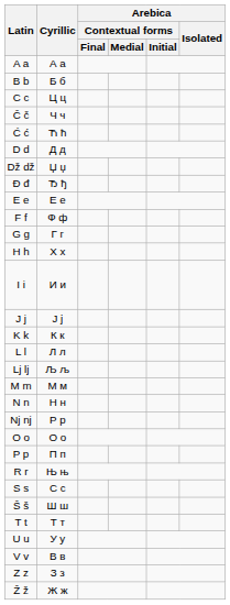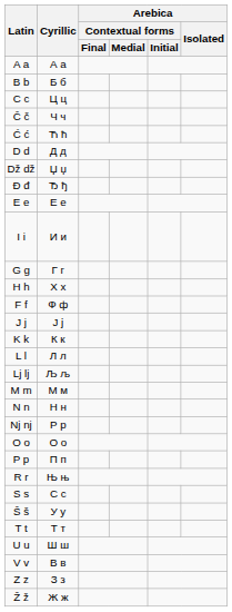rows swapped: F f <-> I i
Š š | Cyrillic: Ш ш -> У у
U u | Cyrillic: У у -> Ш ш
